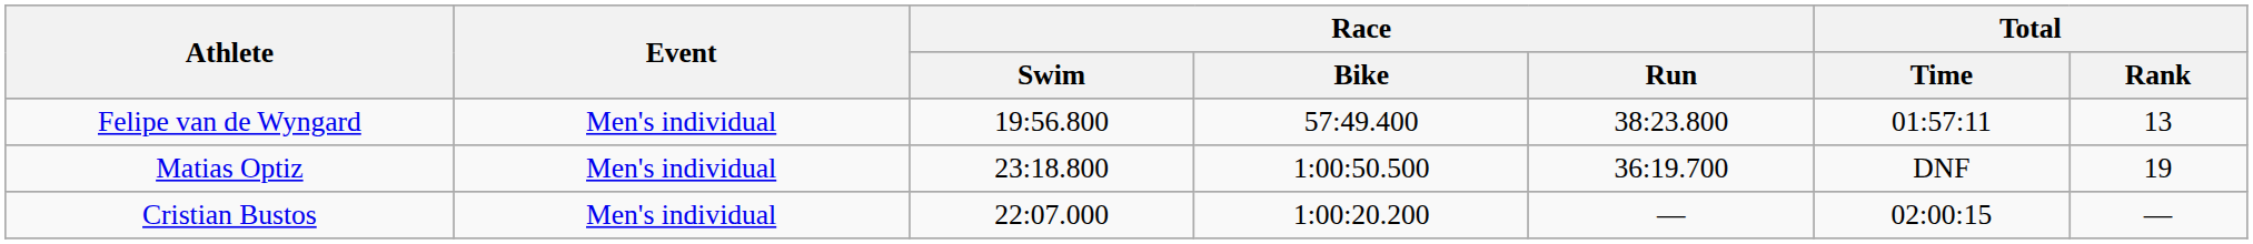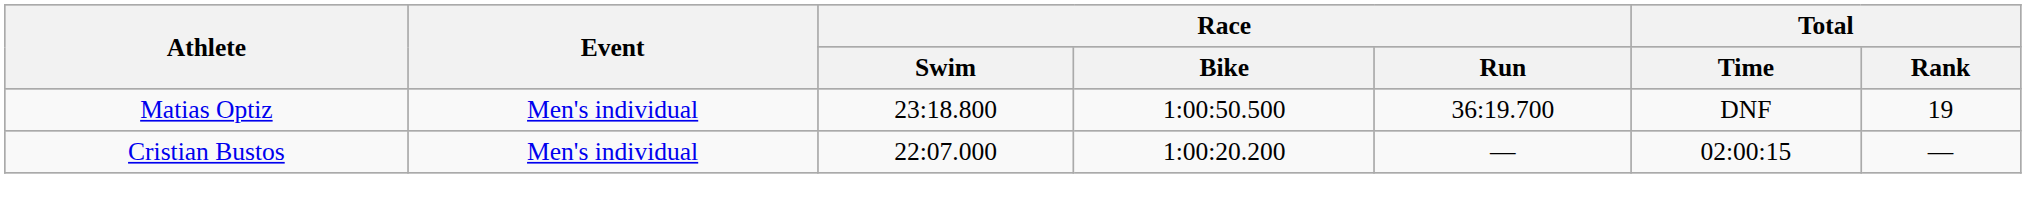- row: Felipe van de Wyngard | Men's individual | 19:56.800 | 57:49.400 | 38:23.800 | 01:57:11 | 13
